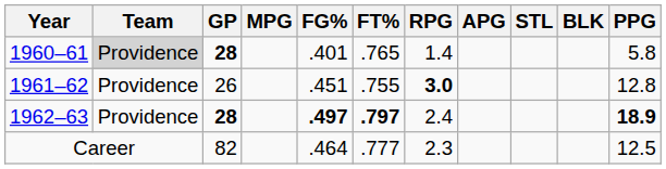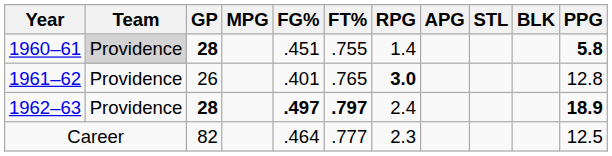1960–61 | FG%: .401 -> .451
1960–61 | FT%: .765 -> .755
1960–61 | PPG: normal -> bold
1961–62 | FG%: .451 -> .401
1961–62 | FT%: .755 -> .765
